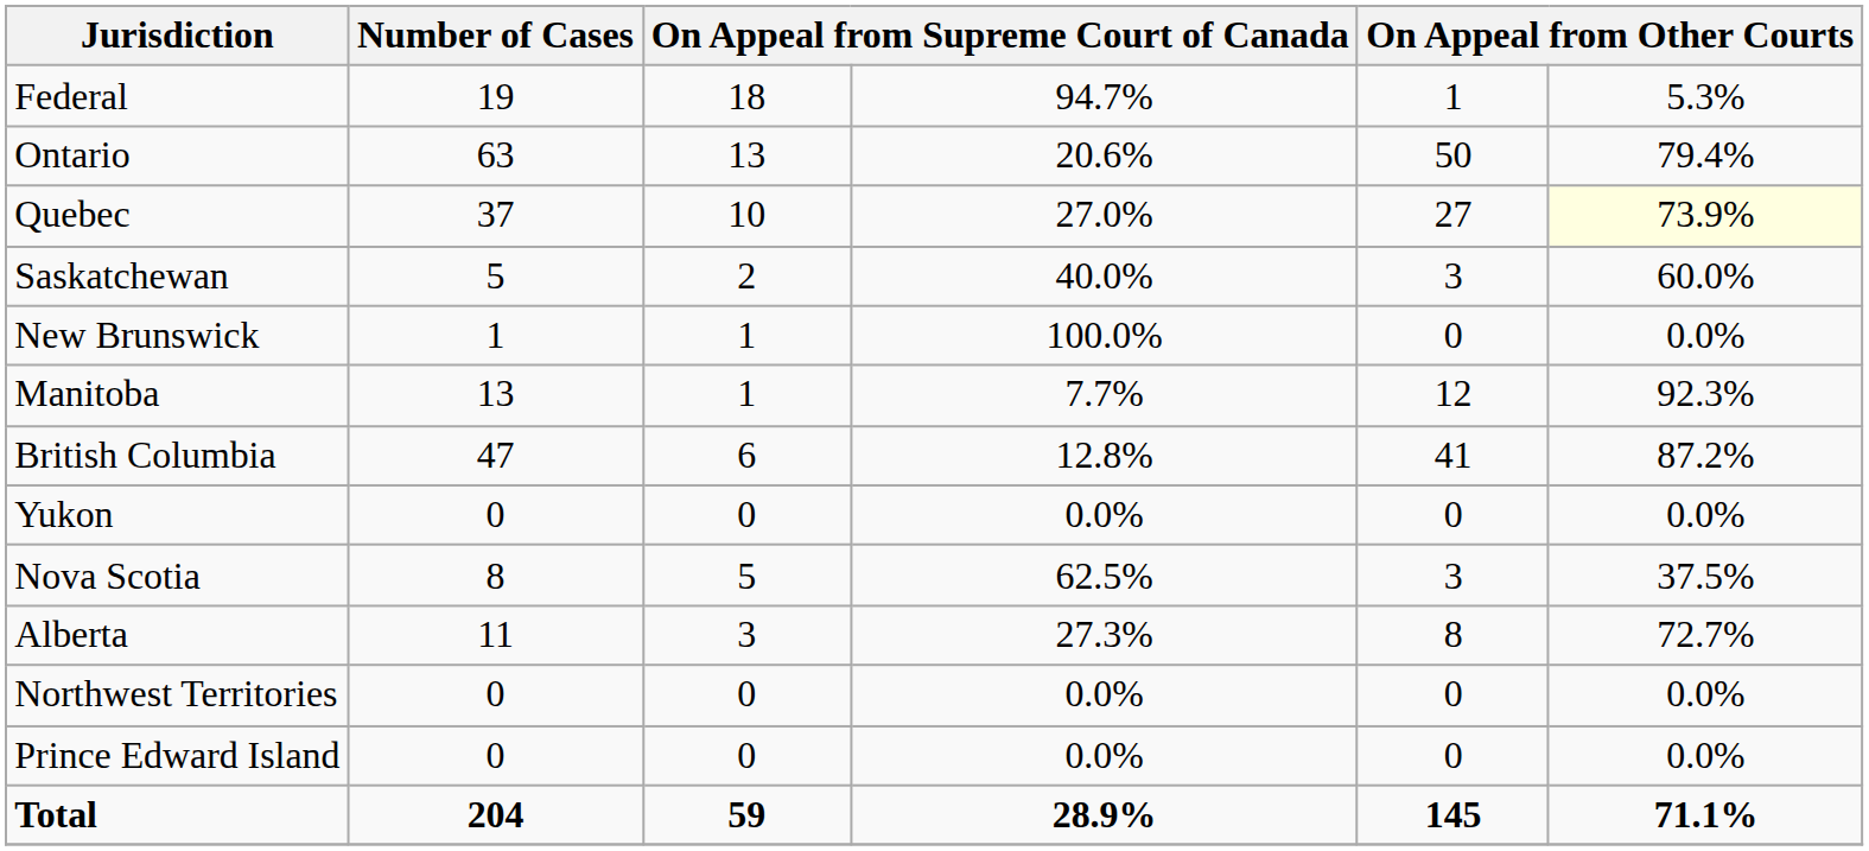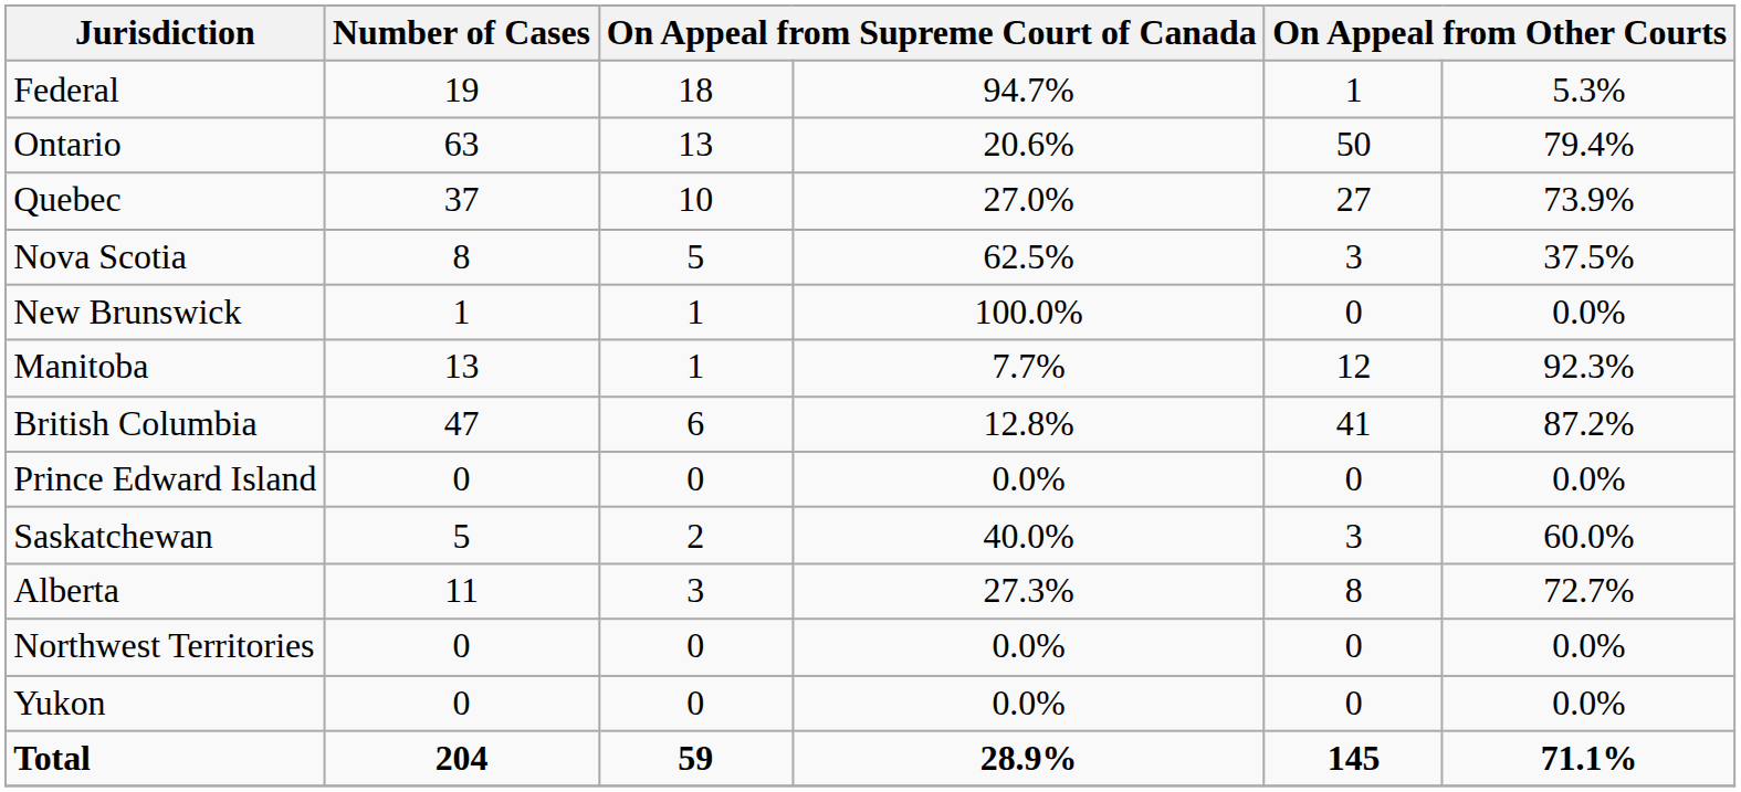Quebec | column 6: lightyellow background -> no background
rows swapped: Nova Scotia <-> Saskatchewan
rows swapped: Prince Edward Island <-> Yukon
